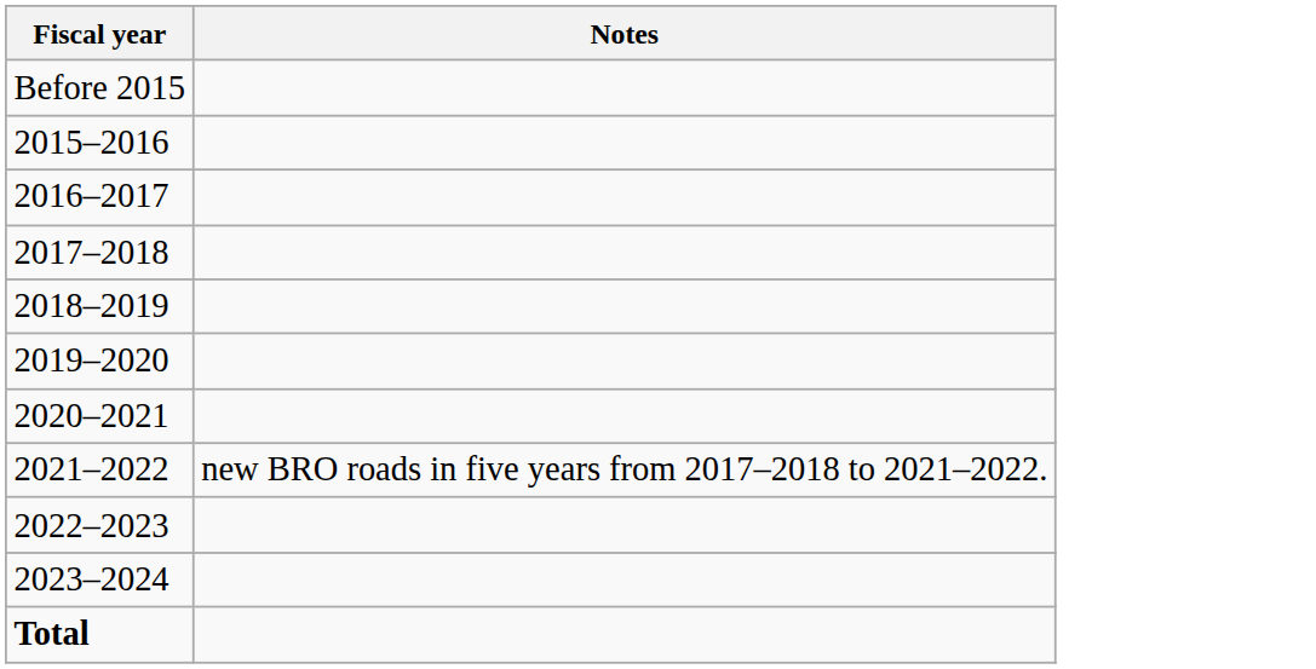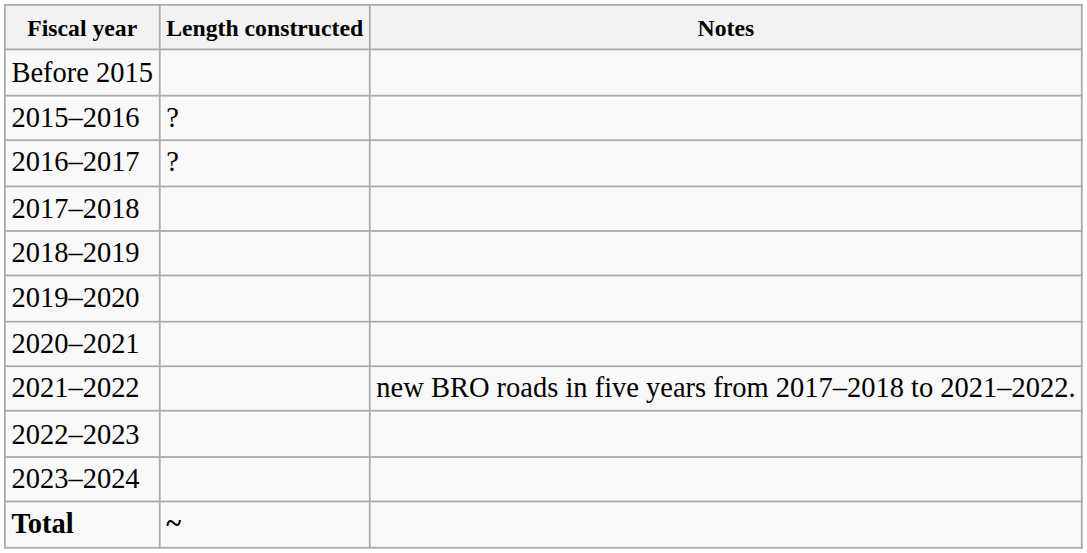+ column: Length constructed | ? | ? | ~
